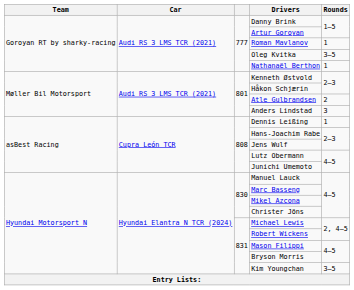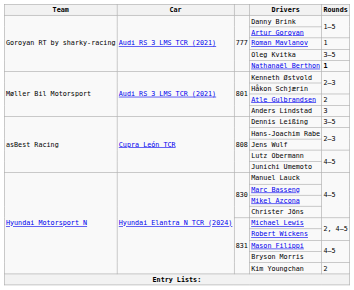Nathanaël Berthon | Rounds: normal -> bold
Dennis Leißing | Rounds: 1 -> 3–5
Kim Youngchan | Rounds: 3–5 -> 2
